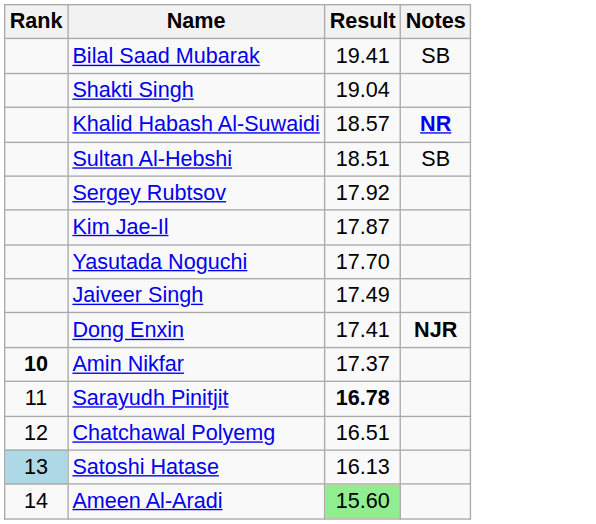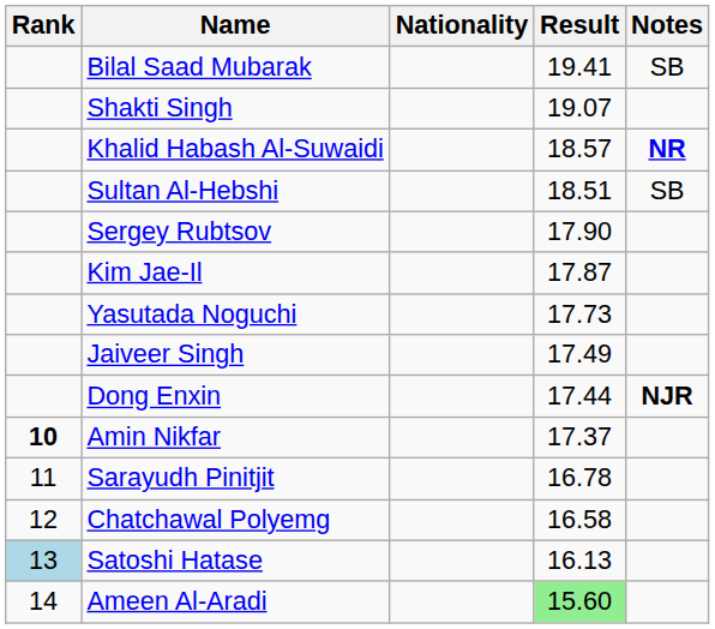+ column: Nationality
Shakti Singh | Result: 19.04 -> 19.07
Sergey Rubtsov | Result: 17.92 -> 17.90
Yasutada Noguchi | Result: 17.70 -> 17.73
Dong Enxin | Result: 17.41 -> 17.44
Sarayudh Pinitjit | Result: bold -> normal
Chatchawal Polyemg | Result: 16.51 -> 16.58
